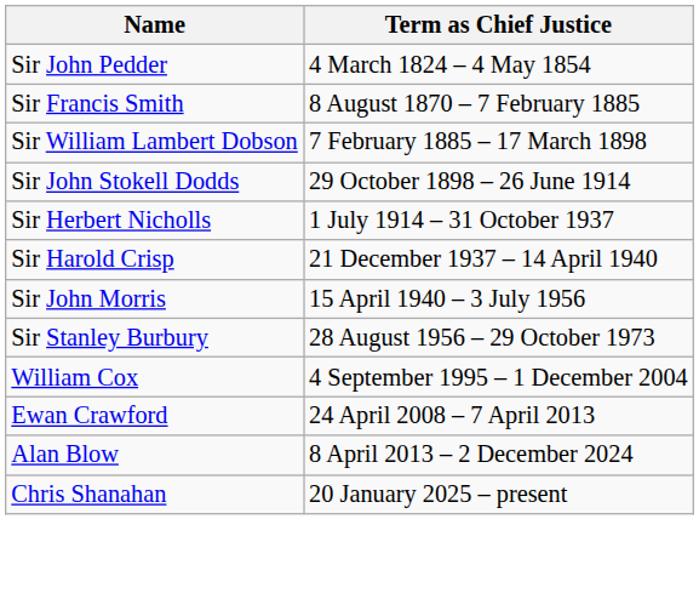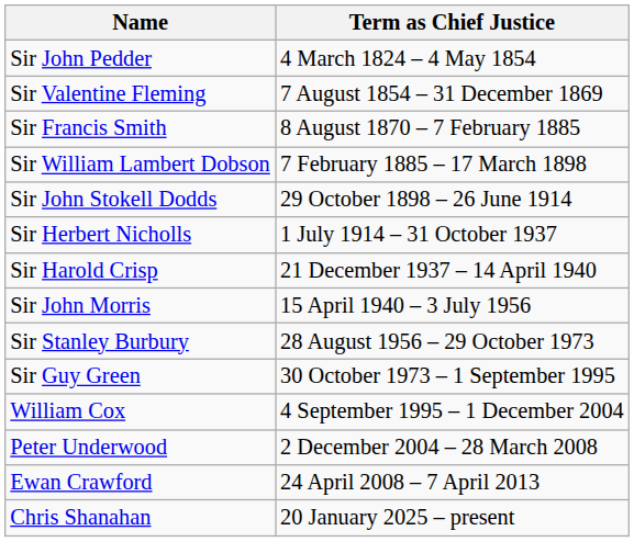+ row: Sir Valentine Fleming | 7 August 1854 – 31 December 1869
+ row: Sir Guy Green | 30 October 1973 – 1 September 1995
+ row: Peter Underwood | 2 December 2004 – 28 March 2008
- row: Alan Blow | 8 April 2013 – 2 December 2024
